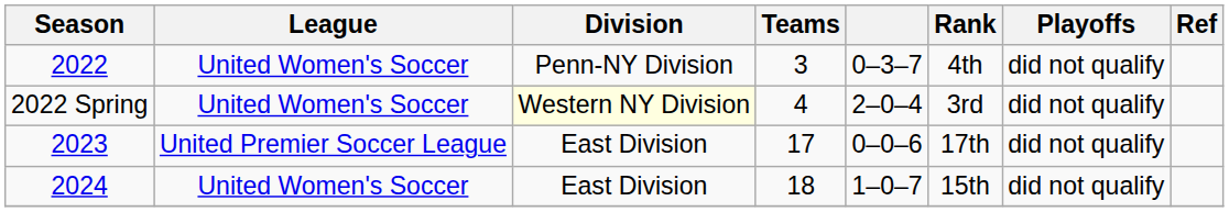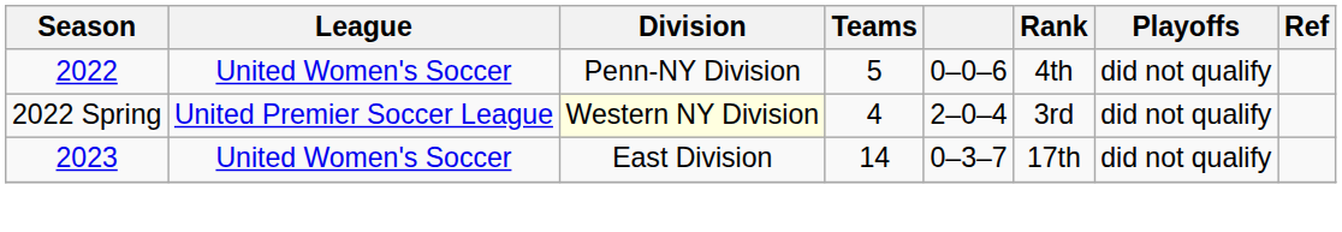2022 | Teams: 3 -> 5
2022 | column 5: 0–3–7 -> 0–0–6
2022 Spring | League: United Women's Soccer -> United Premier Soccer League
2023 | League: United Premier Soccer League -> United Women's Soccer
2023 | Teams: 17 -> 14
2023 | column 5: 0–0–6 -> 0–3–7
- row: 2024 | United Women's Soccer | East Division | 18 | 1–0–7 | 15th | did not qualify
